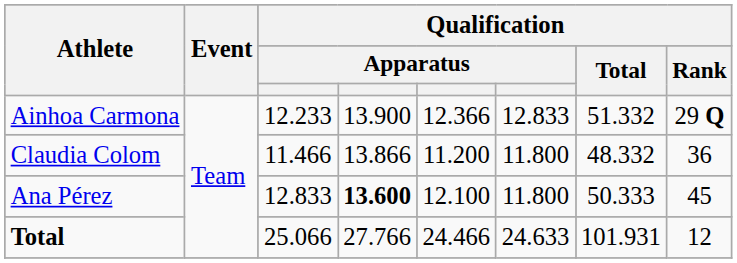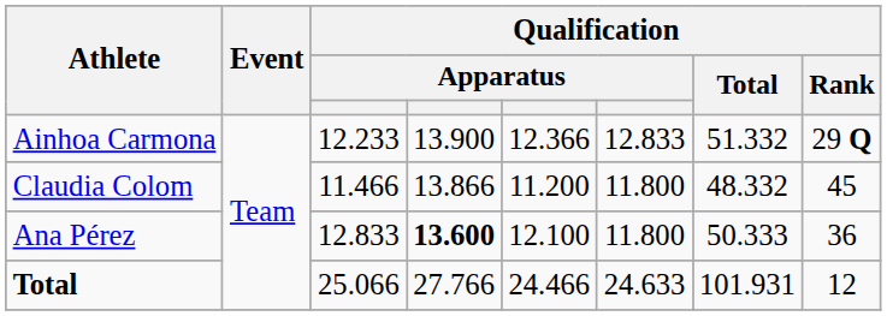Claudia Colom | Qualification / Rank: 36 -> 45
Ana Pérez | Qualification / Rank: 45 -> 36
